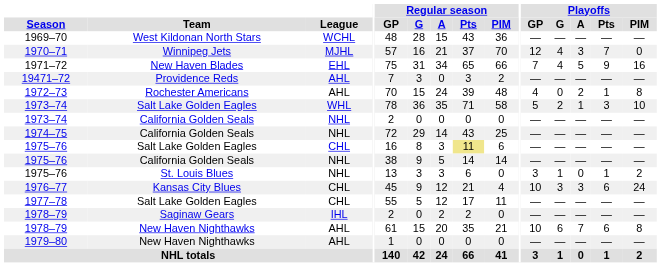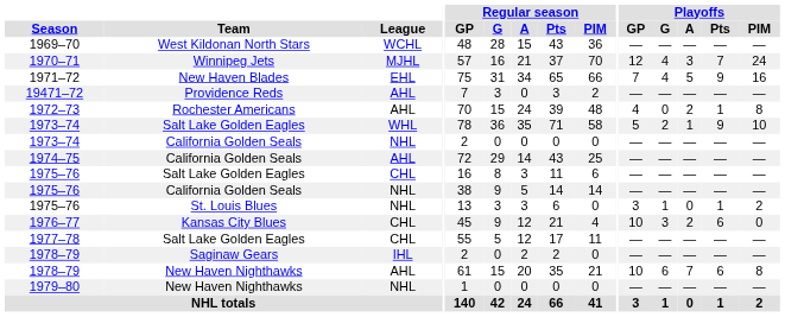1970–71 | Playoffs / PIM: 0 -> 24
1973–74 / Salt Lake Golden Eagles | Playoffs / Pts: 3 -> 9
1974–75 | League: NHL -> AHL
1975–76 / Salt Lake Golden Eagles | Regular season / Pts: khaki background -> no background
1976–77 | Playoffs / A: 3 -> 2
1976–77 | Playoffs / PIM: 24 -> 0
1979–80 | League: AHL -> NHL
